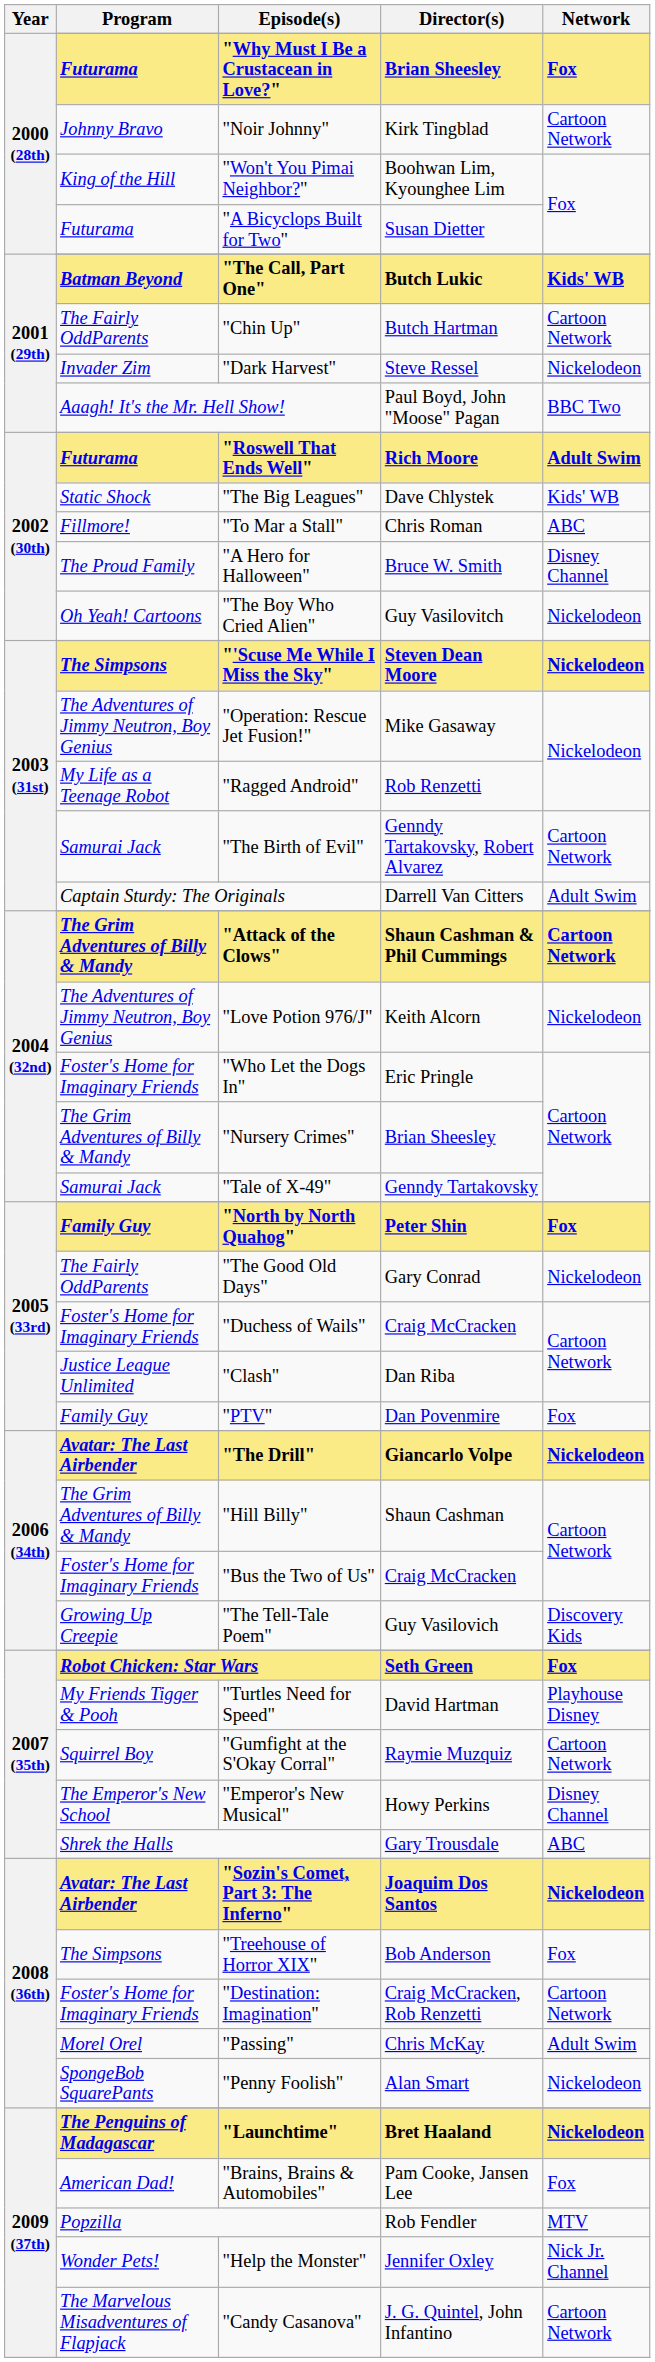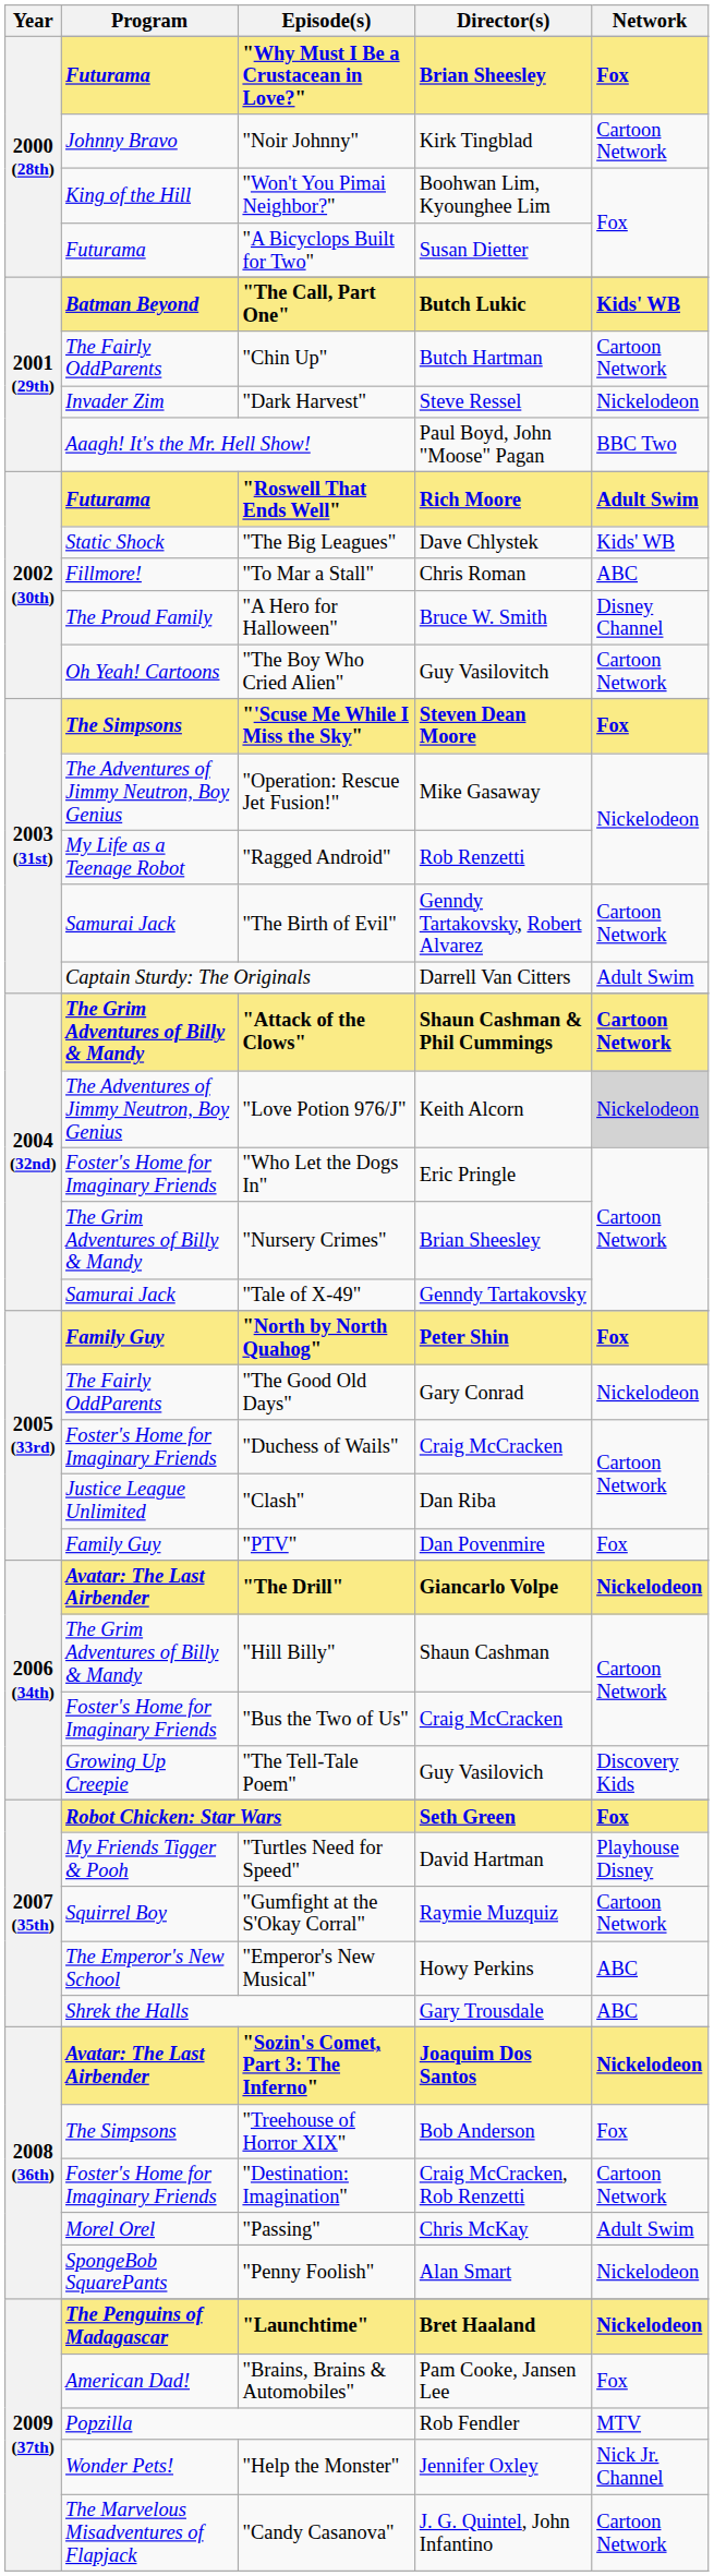"The Boy Who Cried Alien" | Network: Nickelodeon -> Cartoon Network
"'Scuse Me While I Miss the Sky" | Network: Nickelodeon -> Fox
"Love Potion 976/J" | Network: no background -> lightgrey background
"Emperor's New Musical" | Network: Disney Channel -> ABC
